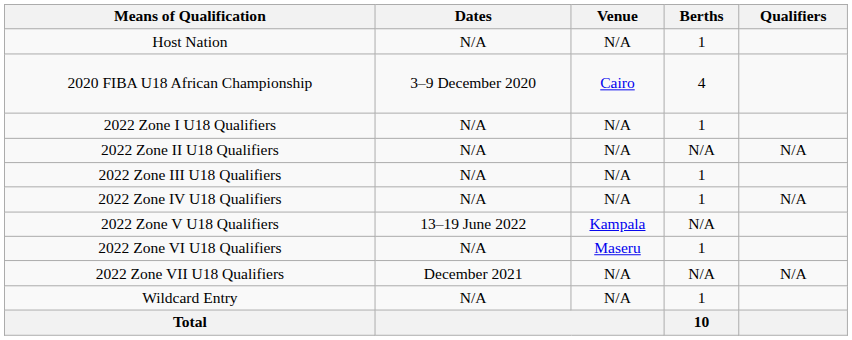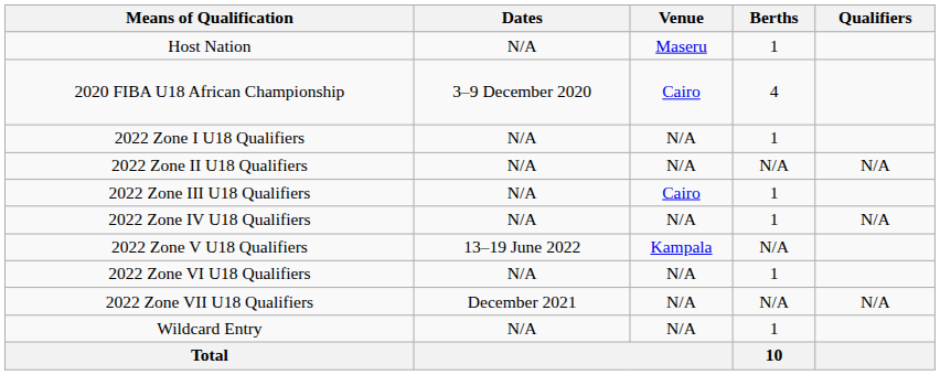Host Nation | Venue: N/A -> Maseru
2022 Zone III U18 Qualifiers | Venue: N/A -> Cairo
2022 Zone VI U18 Qualifiers | Venue: Maseru -> N/A
